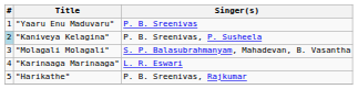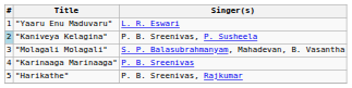"Yaaru Enu Maduvaru" | Singer(s): P. B. Sreenivas -> L. R. Eswari
"Karinaaga Marinaaga" | Singer(s): L. R. Eswari -> P. B. Sreenivas
